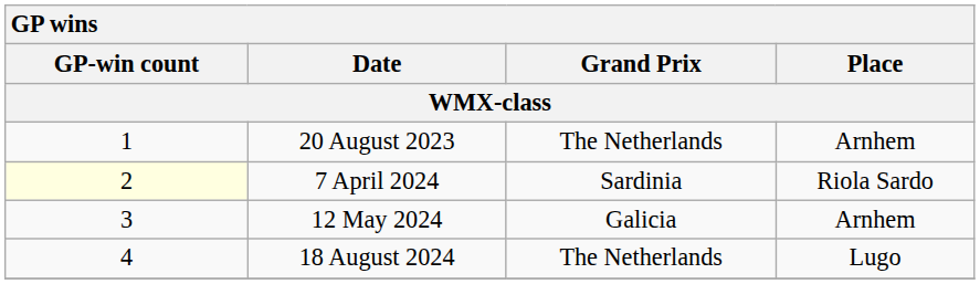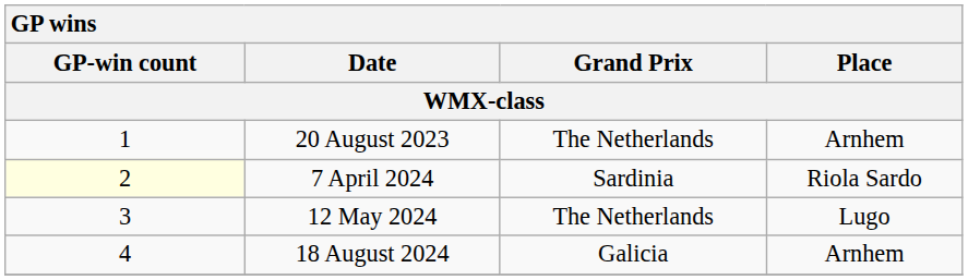12 May 2024 | Grand Prix / WMX-class: Galicia -> The Netherlands
12 May 2024 | Place / WMX-class: Arnhem -> Lugo
18 August 2024 | Grand Prix / WMX-class: The Netherlands -> Galicia
18 August 2024 | Place / WMX-class: Lugo -> Arnhem
